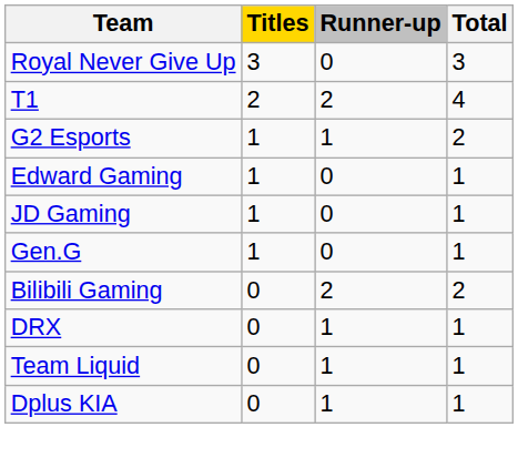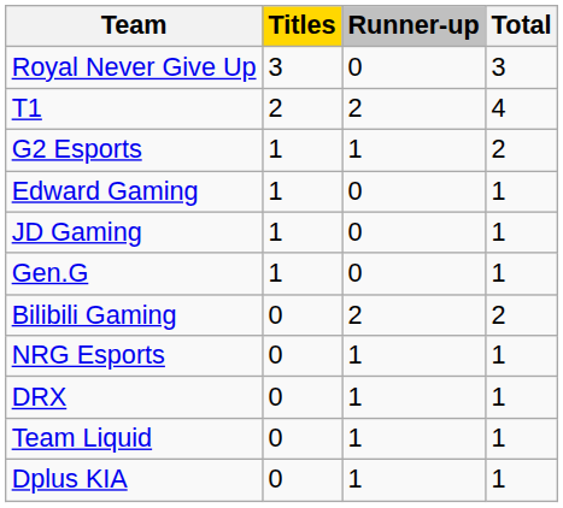+ row: NRG Esports | 0 | 1 | 1
